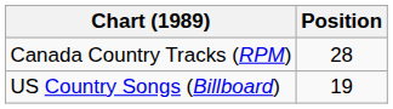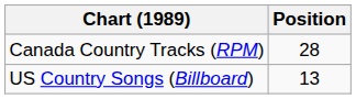US Country Songs (Billboard) | Position: 19 -> 13
